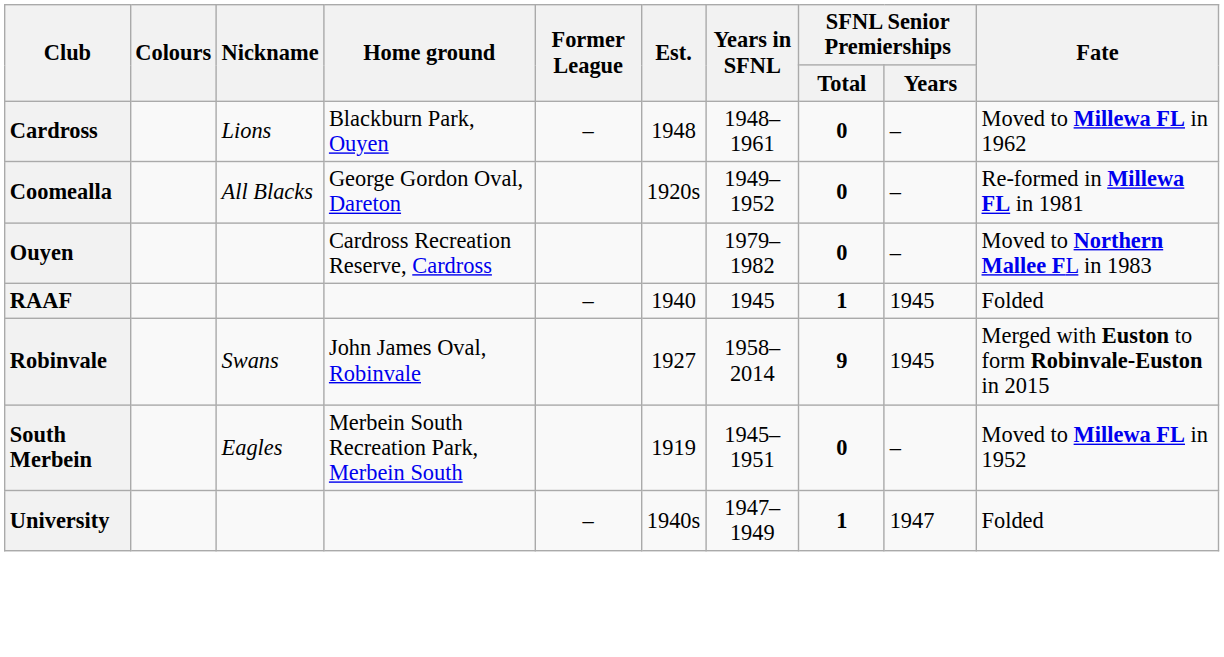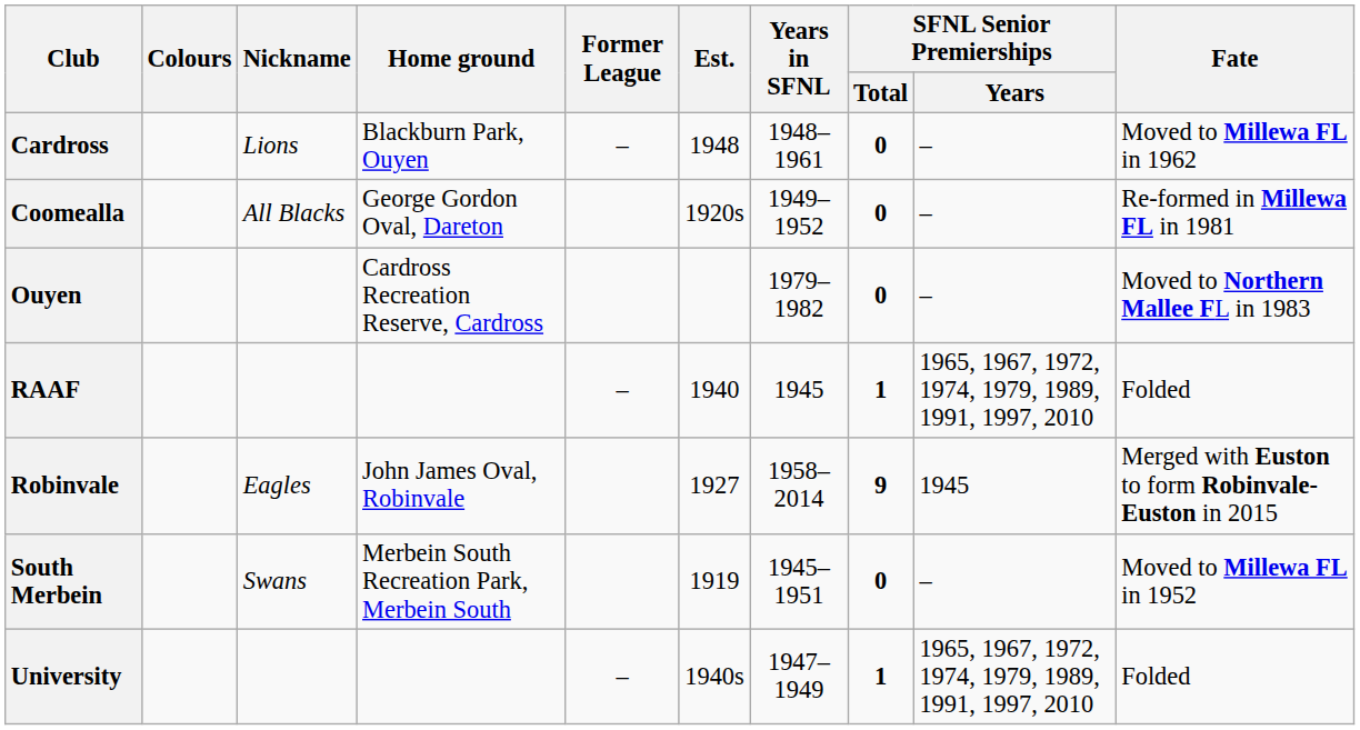RAAF | SFNL Senior Premierships / Years: 1945 -> 1965, 1967, 1972, 1974, 1979, 1989, 1991, 1997, 2010
Robinvale | Nickname: Swans -> Eagles
South Merbein | Nickname: Eagles -> Swans
University | SFNL Senior Premierships / Years: 1947 -> 1965, 1967, 1972, 1974, 1979, 1989, 1991, 1997, 2010
